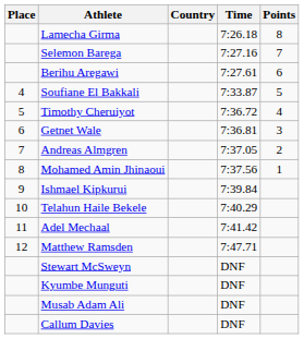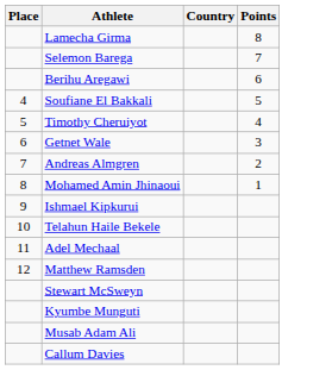- column: Time | 7:26.18 | 7:27.16 | 7:27.61 | 7:33.87 | 7:36.72 | 7:36.81 | 7:37.05 | 7:37.56 | 7:39.84 | 7:40.29 | 7:41.42 | 7:47.71 | DNF | DNF | DNF | DNF
